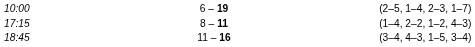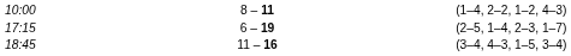10:00 | column 3: 6 – 19 -> 8 – 11
10:00 | column 5: (2–5, 1–4, 2–3, 1–7) -> (1–4, 2–2, 1–2, 4–3)
17:15 | column 3: 8 – 11 -> 6 – 19
17:15 | column 5: (1–4, 2–2, 1–2, 4–3) -> (2–5, 1–4, 2–3, 1–7)
